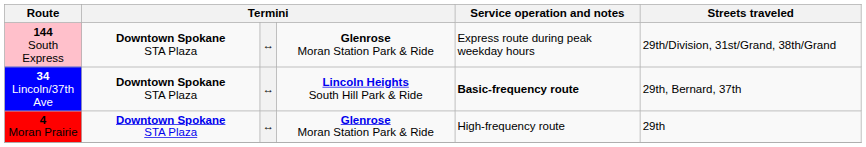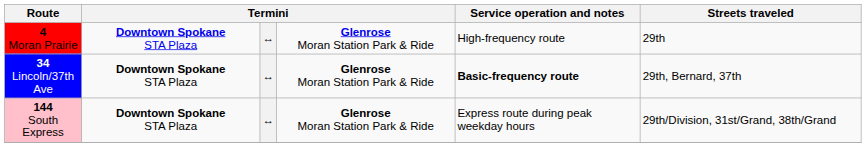rows swapped: 4 Moran Prairie <-> 144 South Express
34 Lincoln/37th Ave | column 4: Lincoln Heights South Hill Park & Ride -> Glenrose Moran Station Park & Ride
